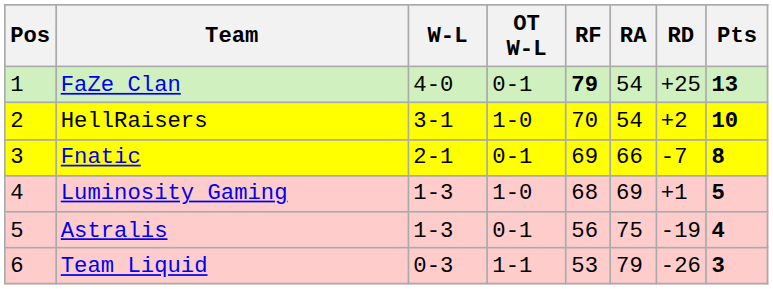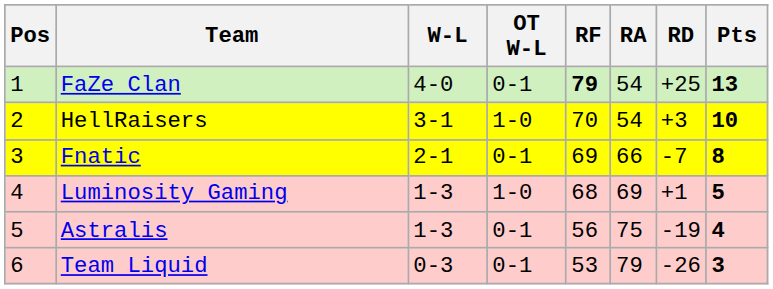HellRaisers | RD: +2 -> +3
Team Liquid | OT W-L: 1-1 -> 0-1
